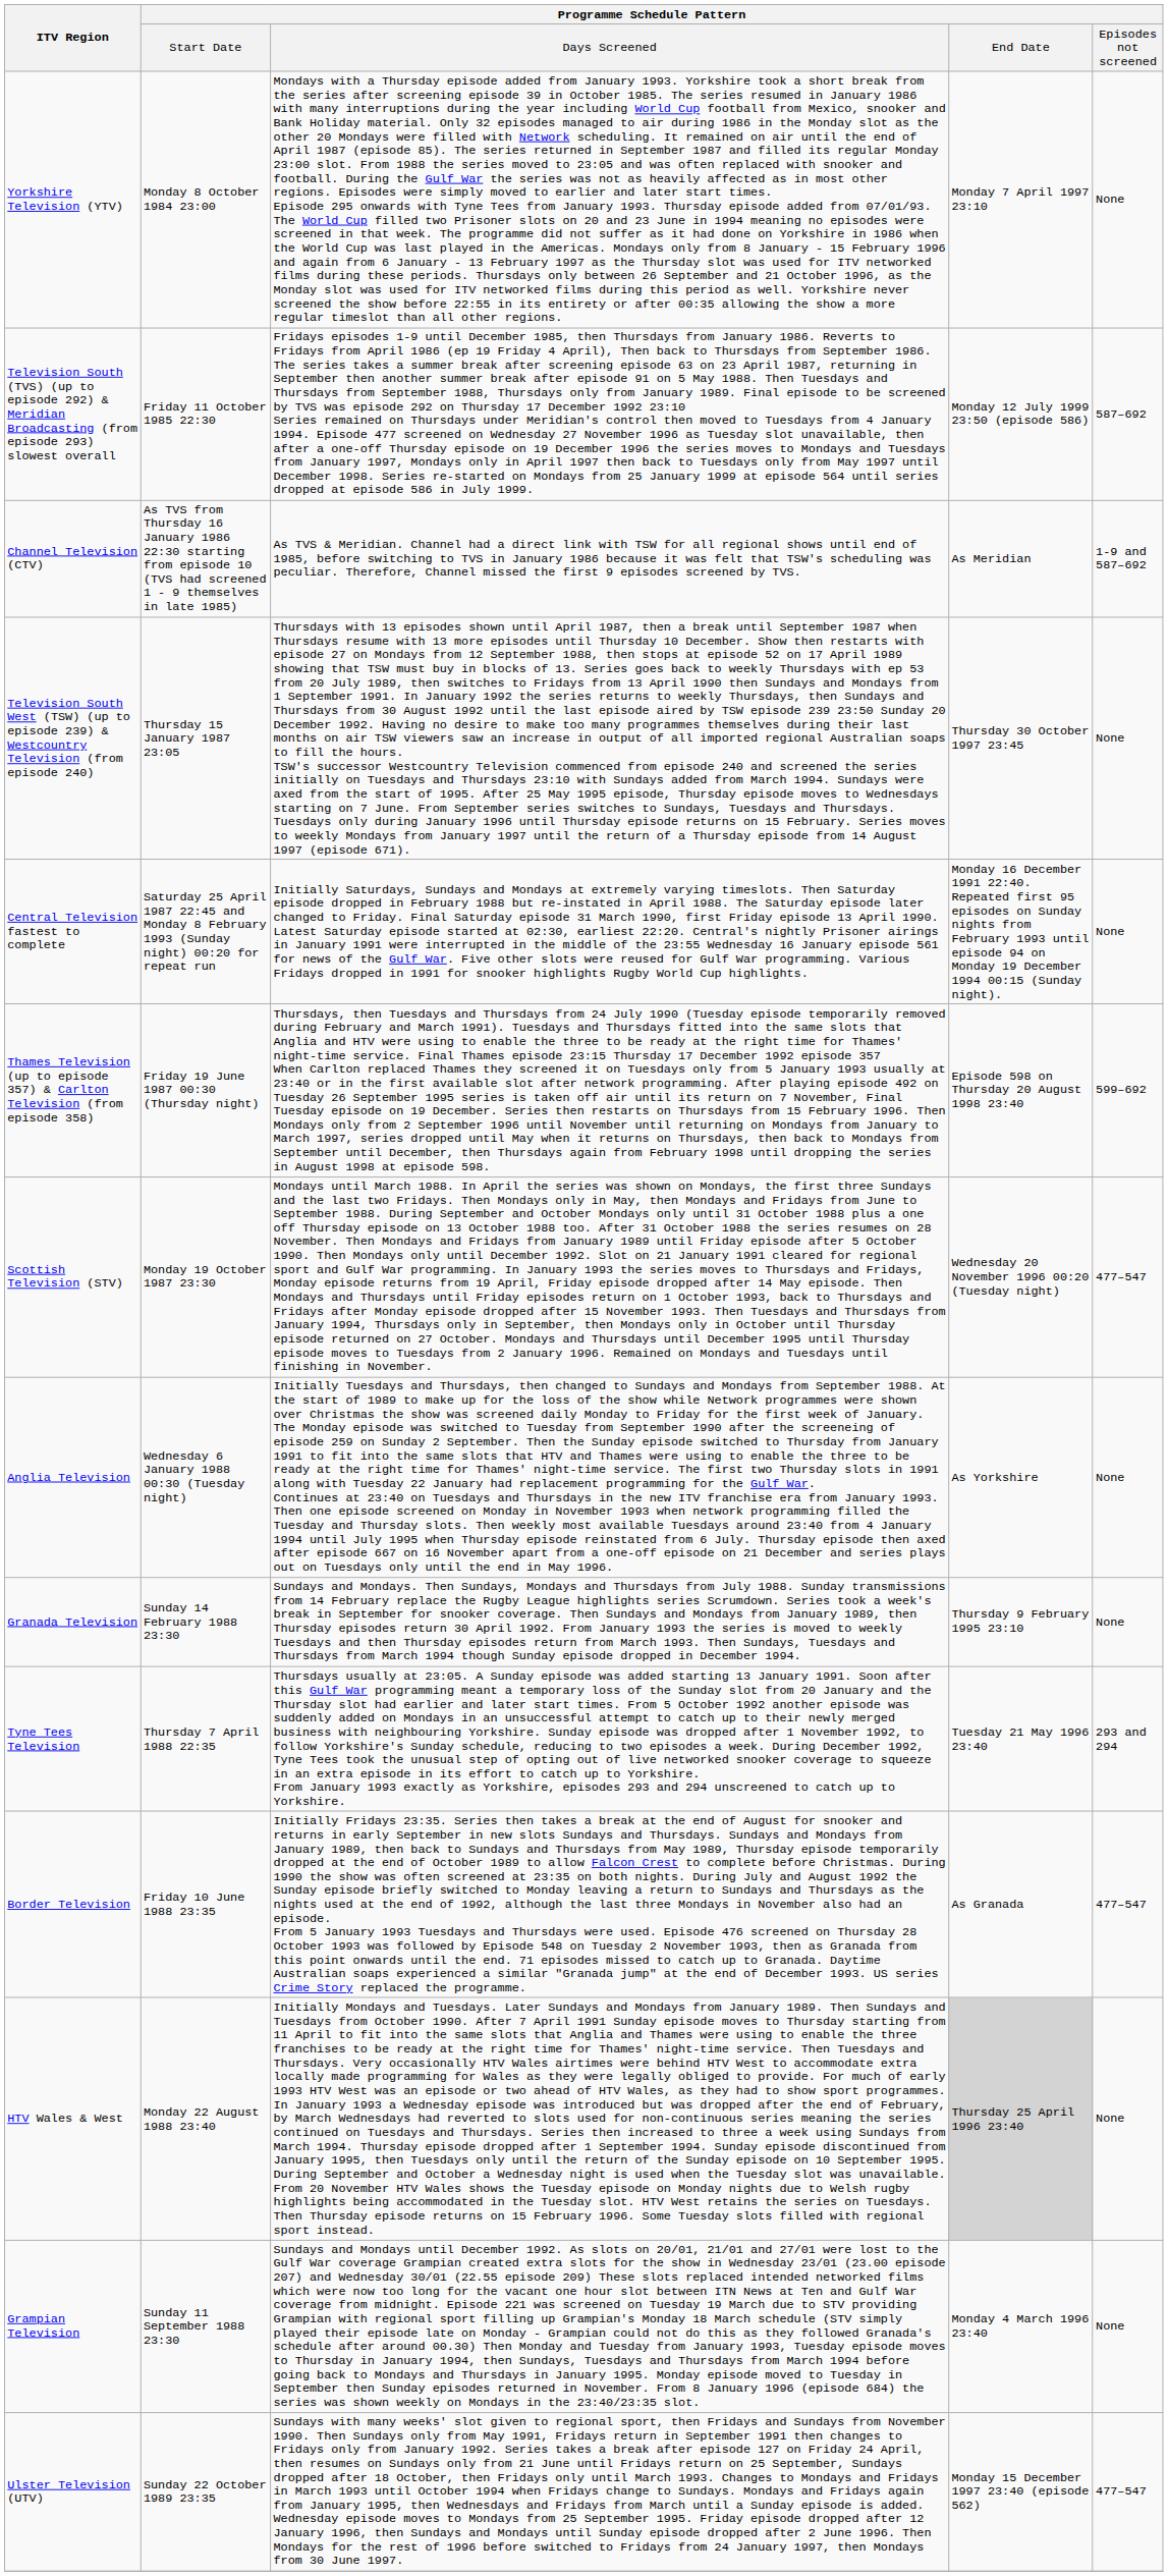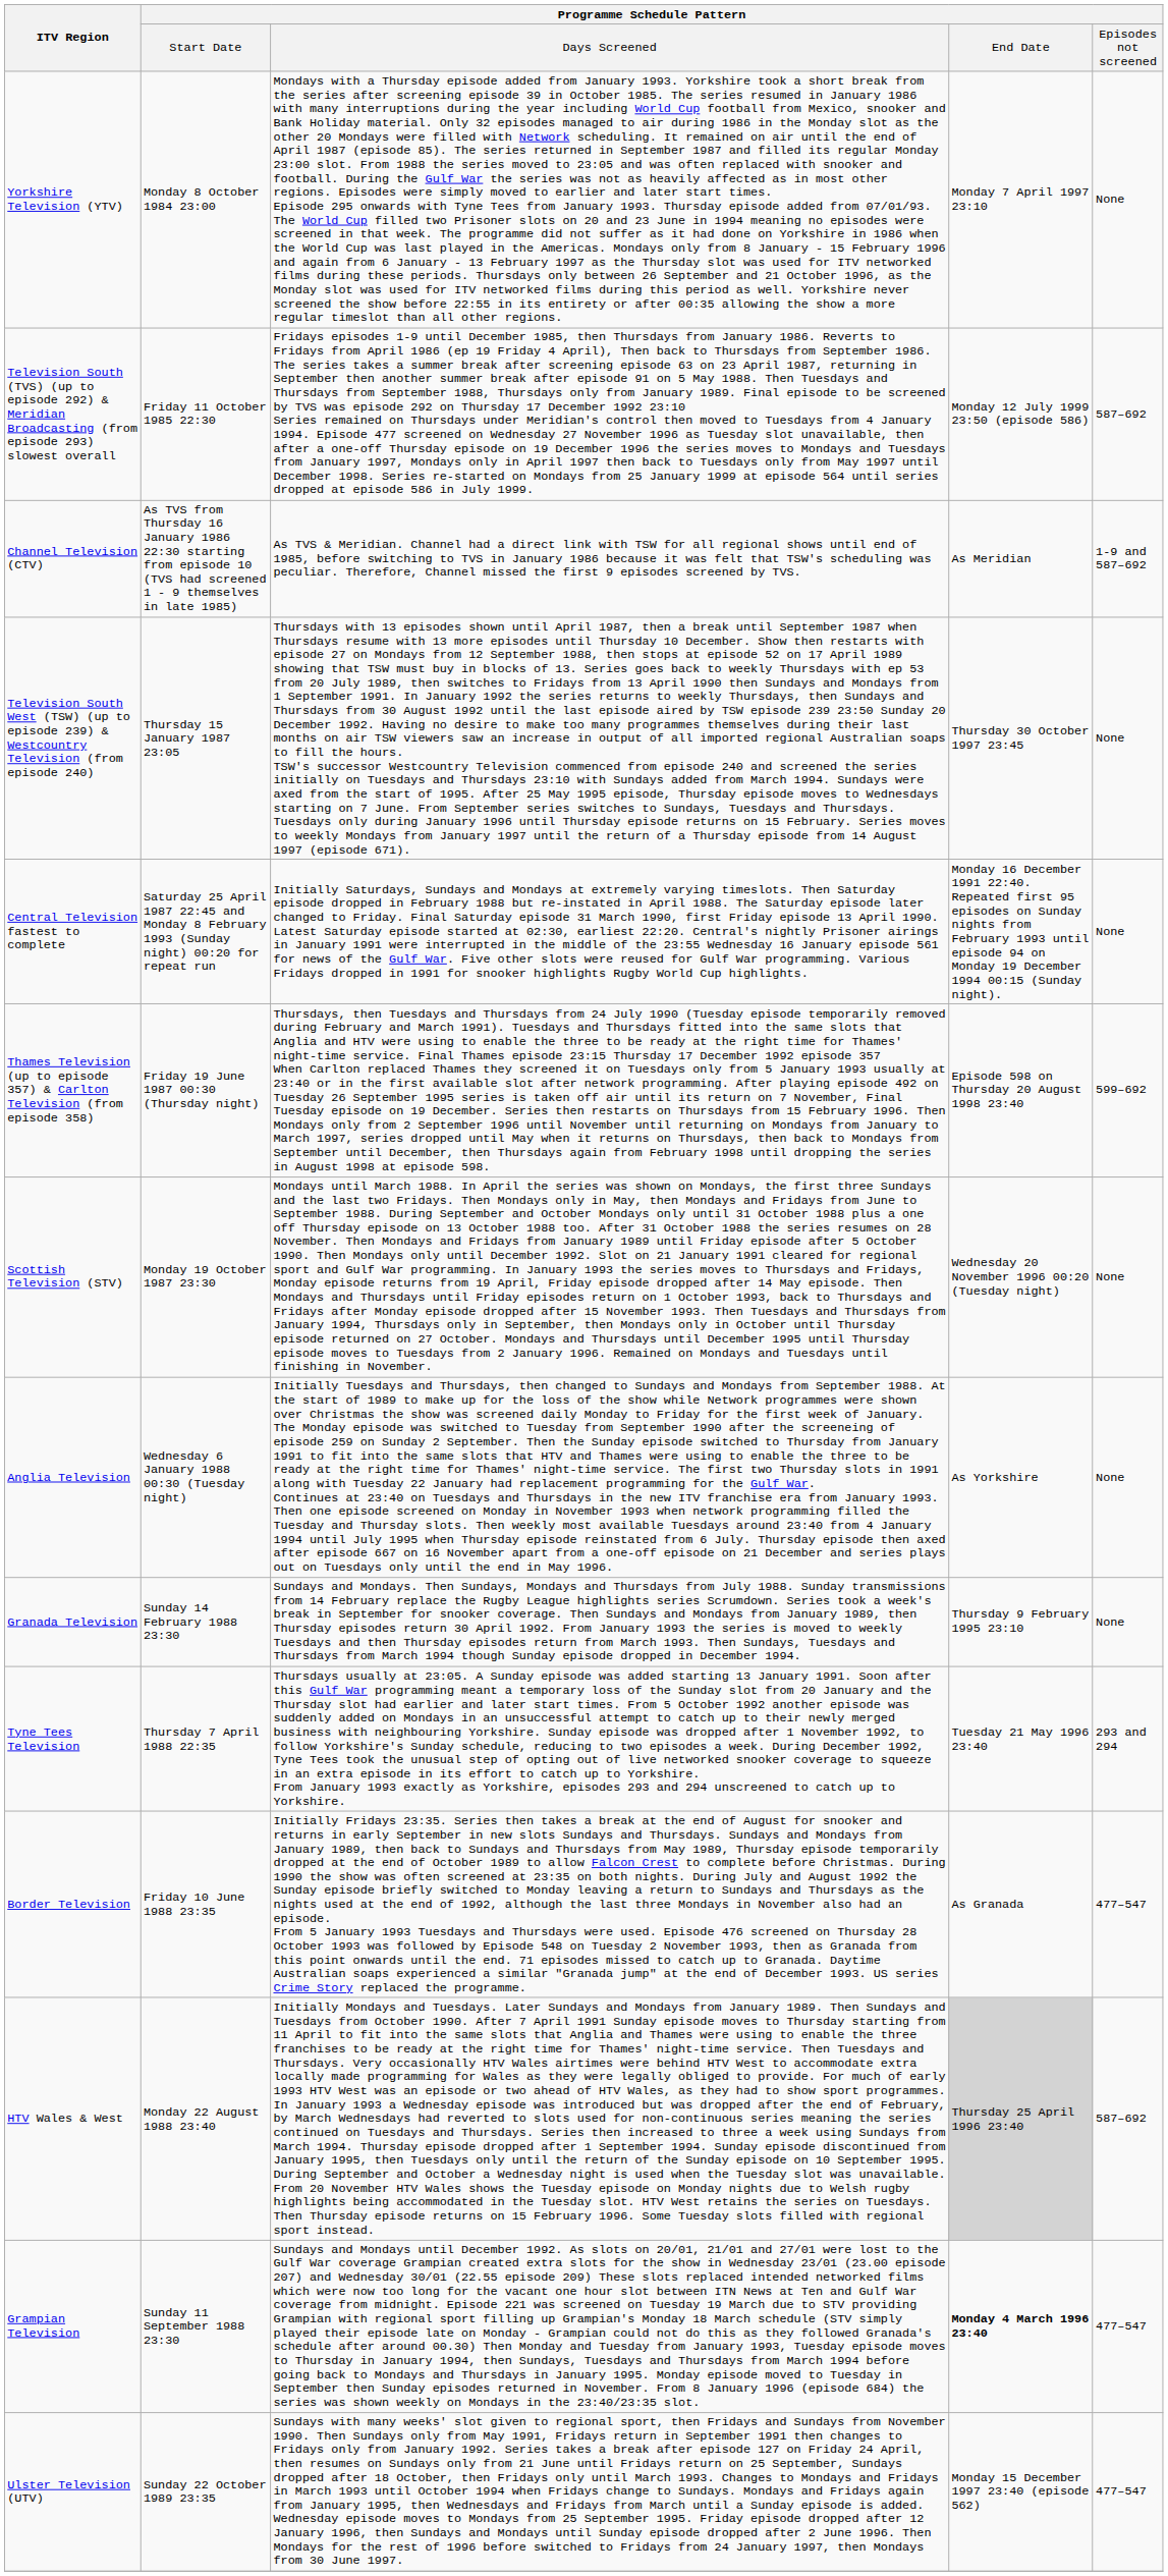Scottish Television (STV) | column 5: 477–547 -> None
HTV Wales & West | column 5: None -> 587–692
Grampian Television | column 4: normal -> bold
Grampian Television | column 5: None -> 477–547
